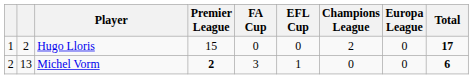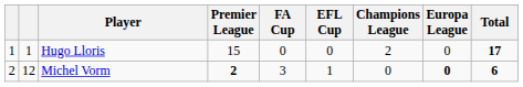Hugo Lloris | column 2: 2 -> 1
Michel Vorm | column 2: 13 -> 12
Michel Vorm | Europa League: normal -> bold
